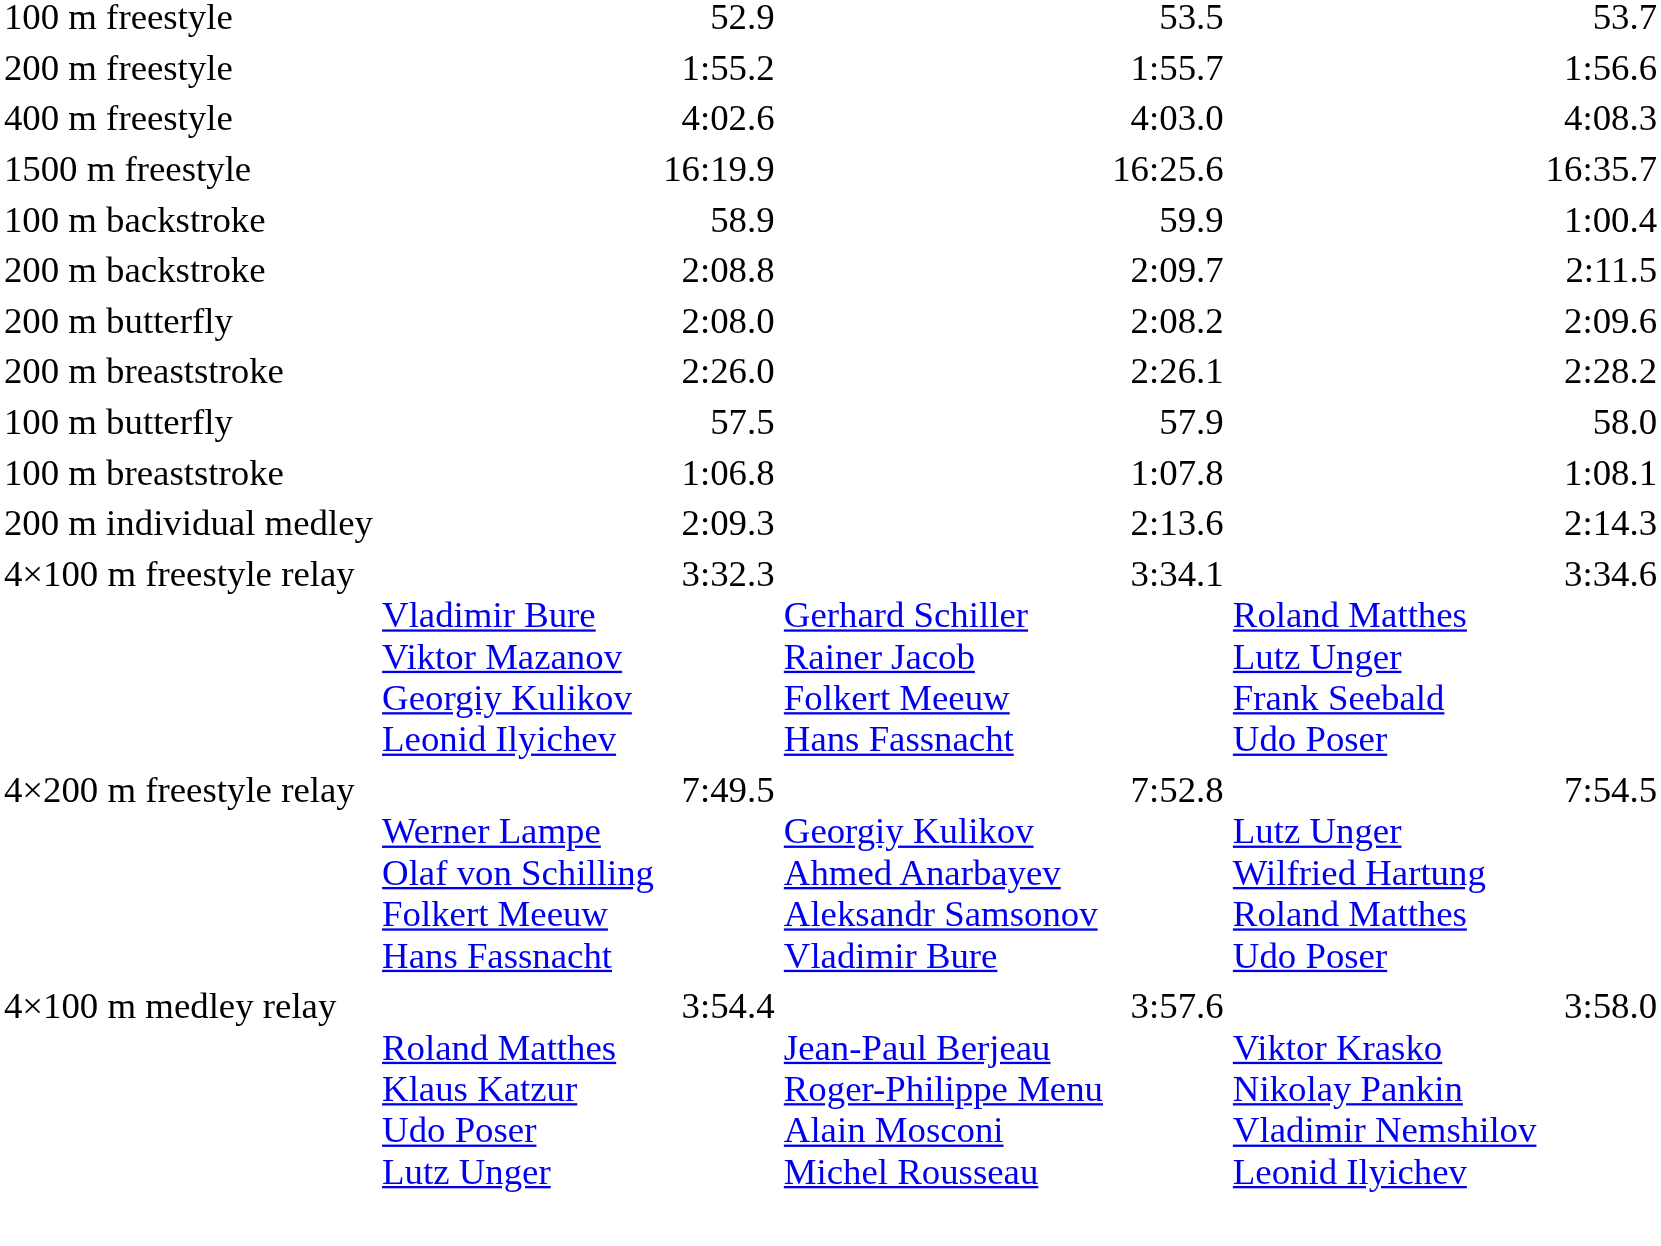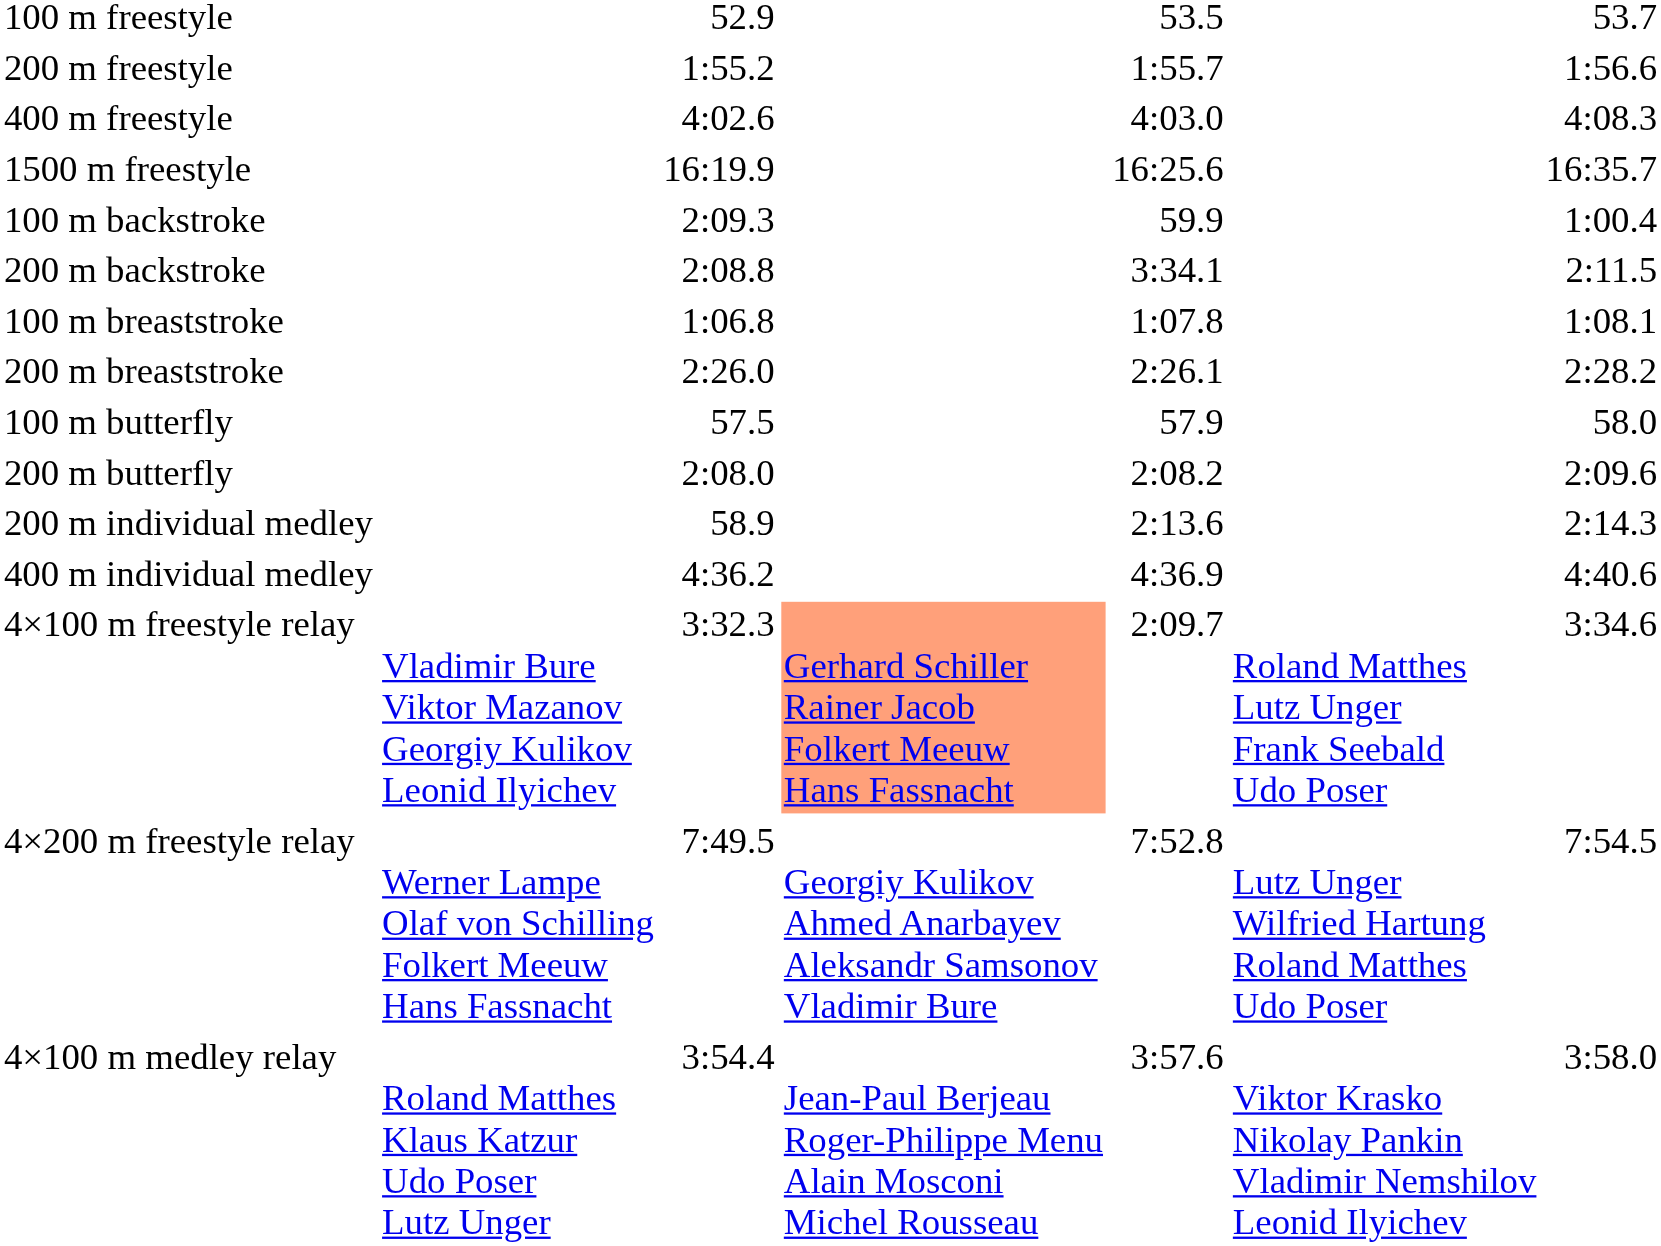100 m backstroke | column 3: 58.9 -> 2:09.3
200 m backstroke | column 5: 2:09.7 -> 3:34.1
rows swapped: 100 m breaststroke <-> 200 m butterfly
200 m individual medley | column 3: 2:09.3 -> 58.9
+ row: 400 m individual medley | 4:36.2 | 4:36.9 | 4:40.6
4×100 m freestyle relay | column 4: no background -> lightsalmon background
4×100 m freestyle relay | column 5: 3:34.1 -> 2:09.7
